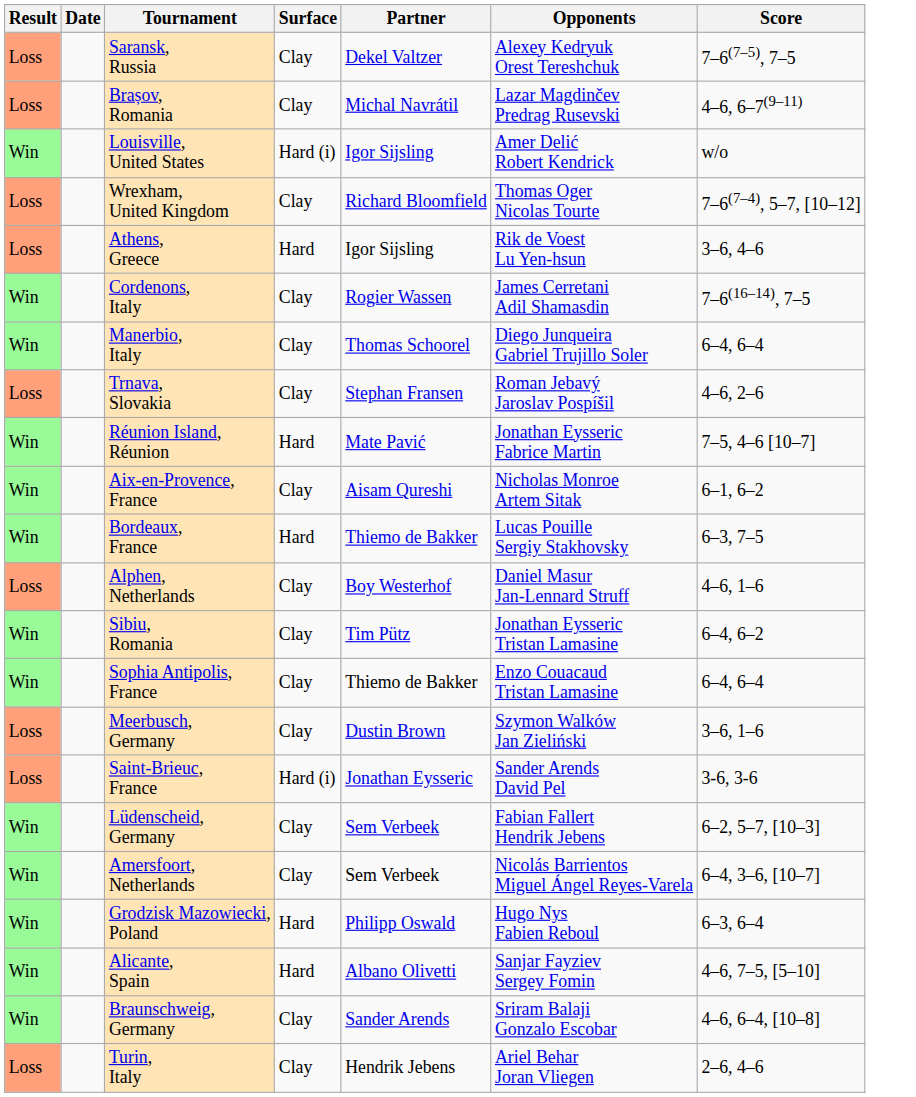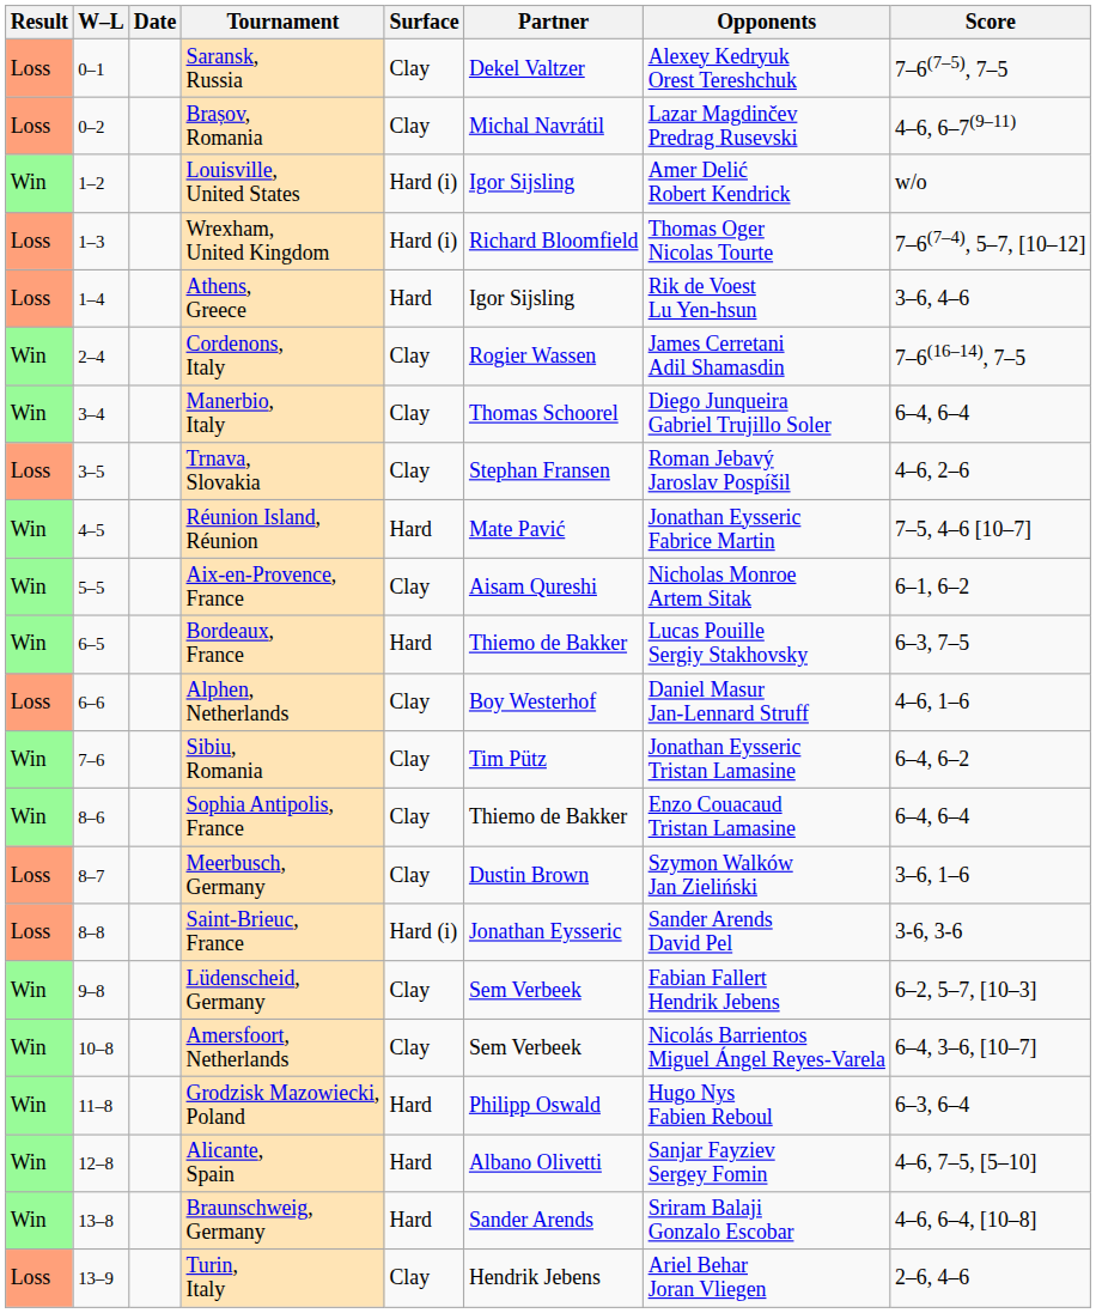+ column: W–L | 0–1 | 0–2 | 1–2 | 1–3 | 1–4 | 2–4 | 3–4 | 3–5 | 4–5 | 5–5 | 6–5 | 6–6 | 7–6 | 8–6 | 8–7 | 8–8 | 9–8 | 10–8 | 11–8 | 12–8 | 13–8 | 13–9
Wrexham, United Kingdom | Surface: Clay -> Hard (i)
Braunschweig, Germany | Surface: Clay -> Hard
